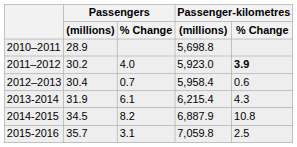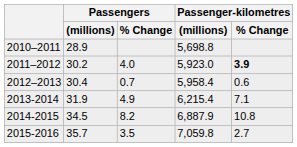2013-2014 | Passengers / % Change: 6.1 -> 4.9
2013-2014 | Passenger-kilometres / % Change: 4.3 -> 7.1
2015-2016 | Passengers / % Change: 3.1 -> 3.5
2015-2016 | Passenger-kilometres / % Change: 2.5 -> 2.7
